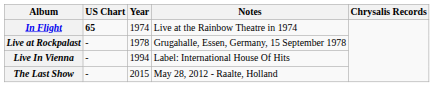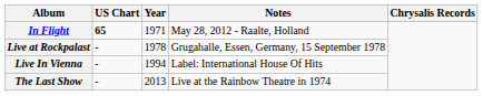In Flight | Year: 1974 -> 1971
In Flight | Notes: Live at the Rainbow Theatre in 1974 -> May 28, 2012 - Raalte, Holland
The Last Show | Year: 2015 -> 2013
The Last Show | Notes: May 28, 2012 - Raalte, Holland -> Live at the Rainbow Theatre in 1974
